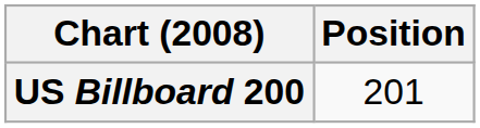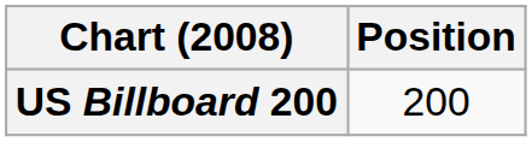US Billboard 200 | Position: 201 -> 200
